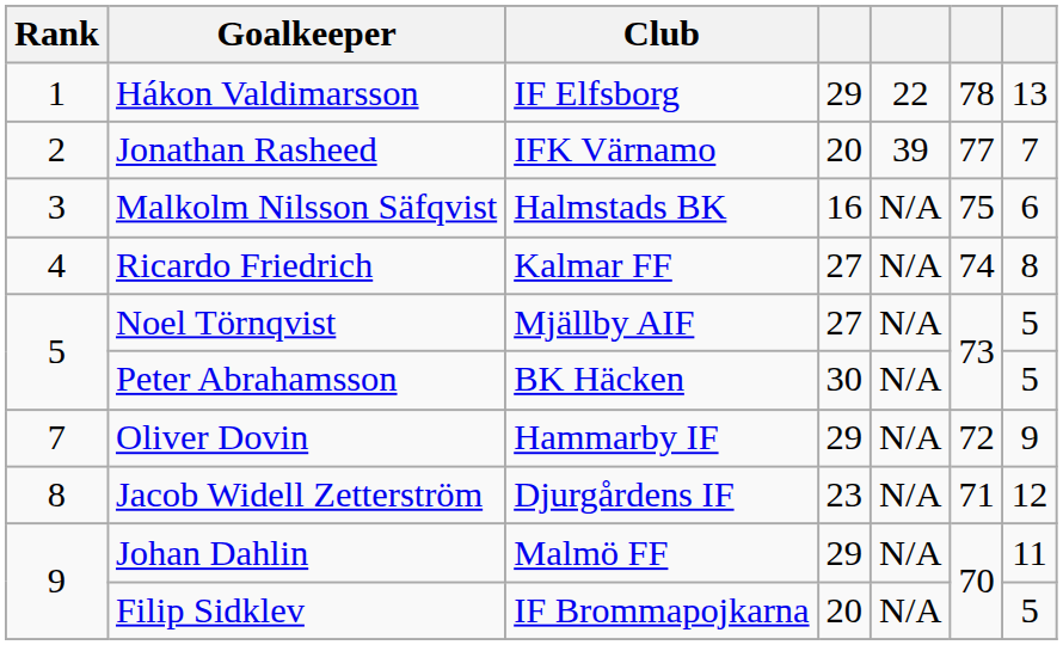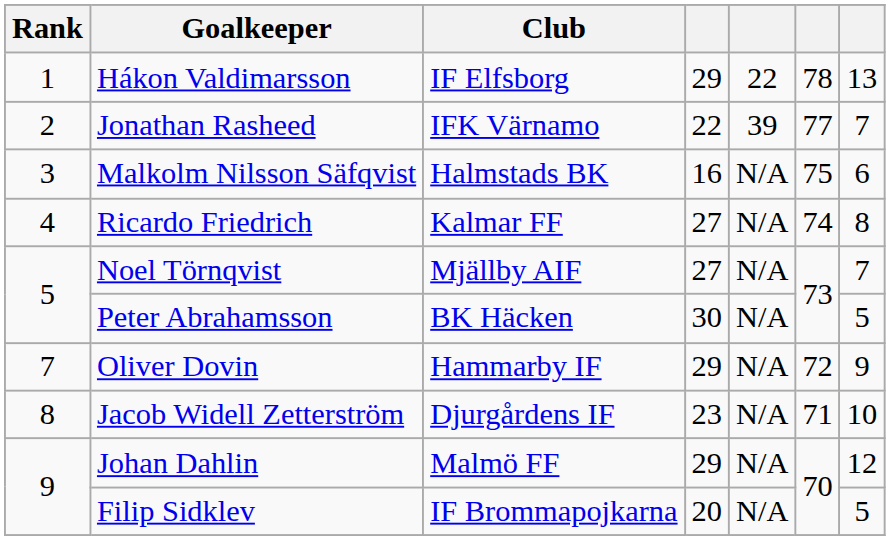Jonathan Rasheed | column 4: 20 -> 22
Noel Törnqvist | column 7: 5 -> 7
Jacob Widell Zetterström | column 7: 12 -> 10
Johan Dahlin | column 7: 11 -> 12
